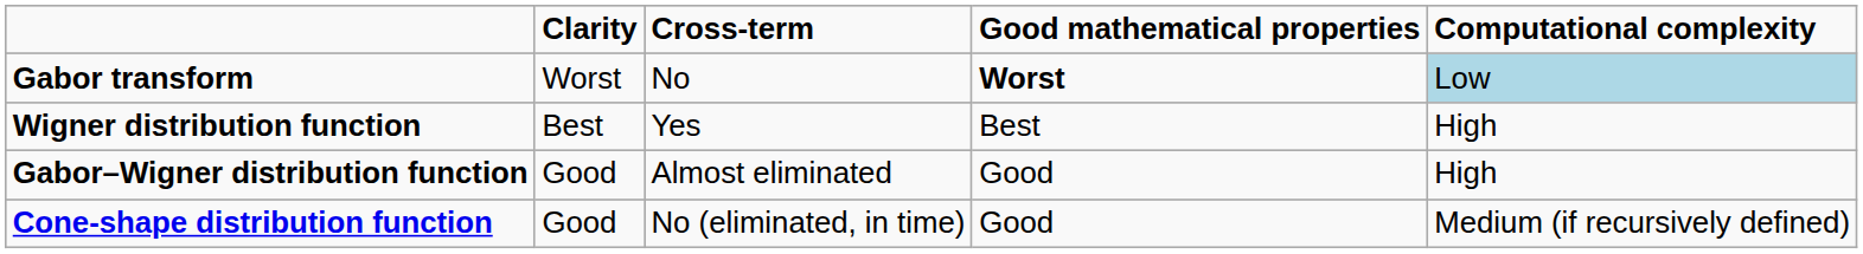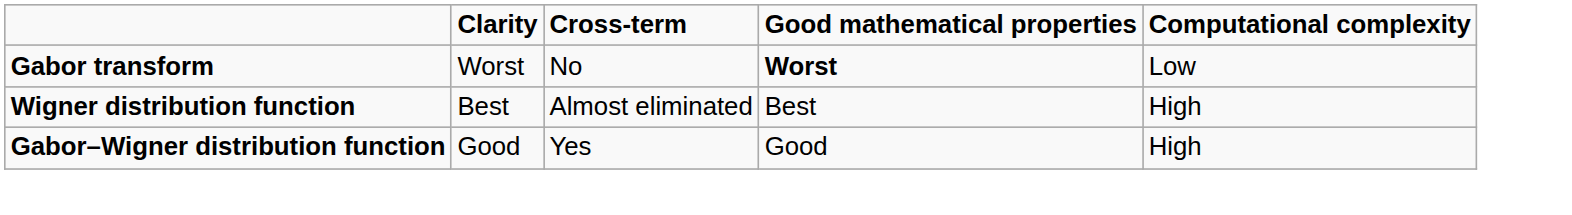Gabor transform | Computational complexity: lightblue background -> no background
Wigner distribution function | Cross-term: Yes -> Almost eliminated
Gabor–Wigner distribution function | Cross-term: Almost eliminated -> Yes
- row: Cone-shape distribution function | Good | No (eliminated, in time) | Good | Medium (if recursively defined)
